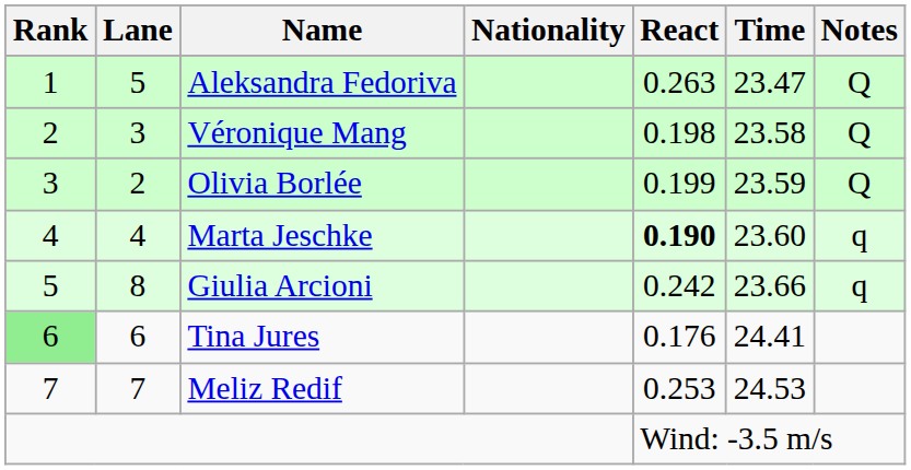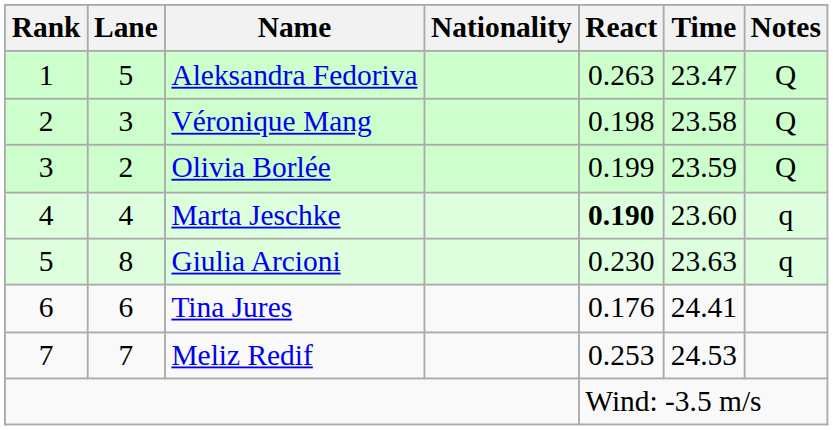Giulia Arcioni | React: 0.242 -> 0.230
Giulia Arcioni | Time: 23.66 -> 23.63
Tina Jures | Rank: lightgreen background -> no background
